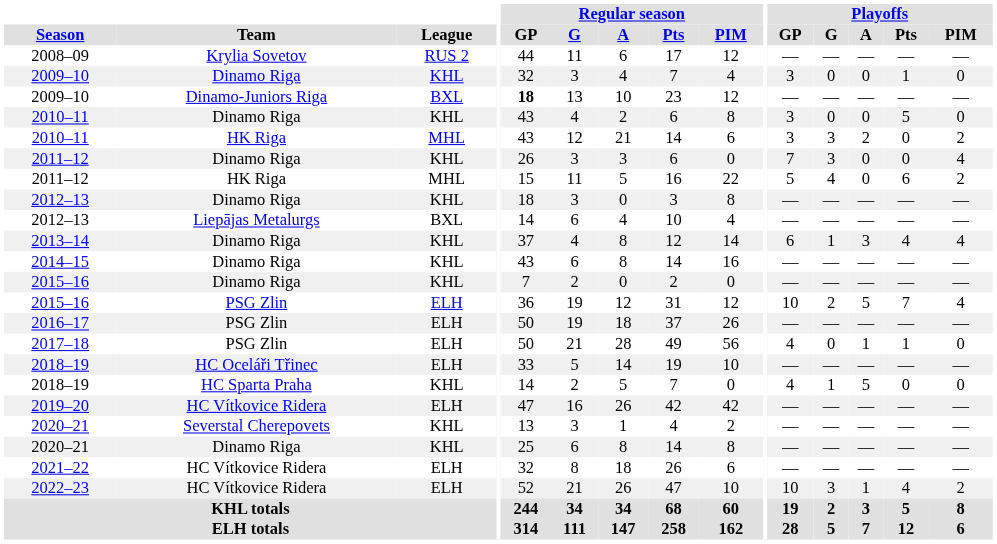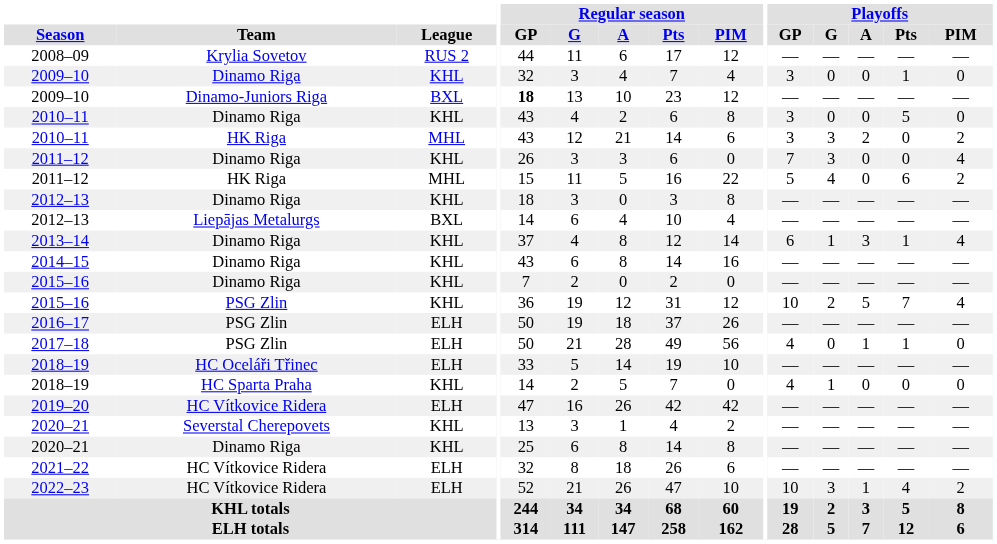2013–14 | Playoffs / Pts: 4 -> 1
2015–16 / PSG Zlin | League: ELH -> KHL
2018–19 / HC Sparta Praha | Playoffs / A: 5 -> 0
